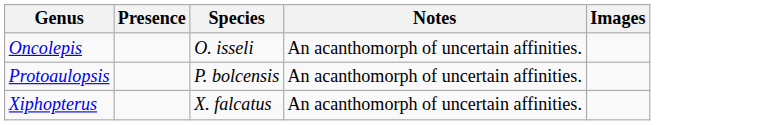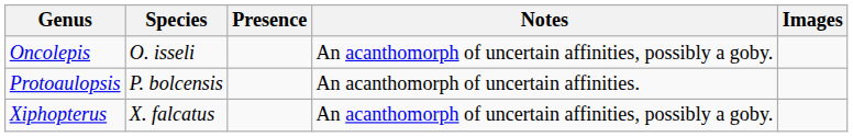columns swapped: Species <-> Presence
Oncolepis | Notes: An acanthomorph of uncertain affinities. -> An acanthomorph of uncertain affinities, possibly a goby.
Xiphopterus | Notes: An acanthomorph of uncertain affinities. -> An acanthomorph of uncertain affinities, possibly a goby.
